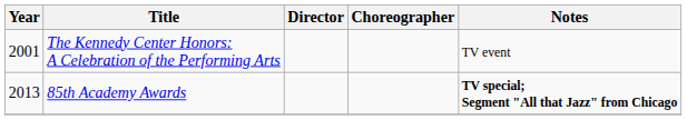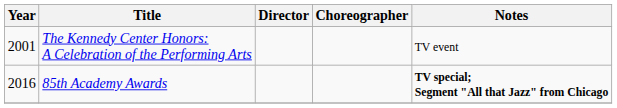85th Academy Awards | Year: 2013 -> 2016
